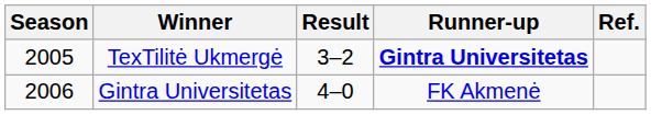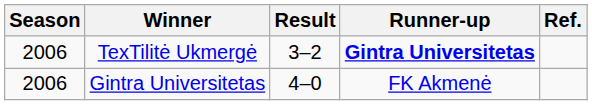TexTilitė Ukmergė | Season: 2005 -> 2006
